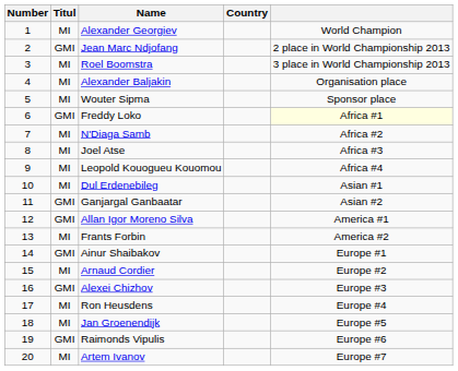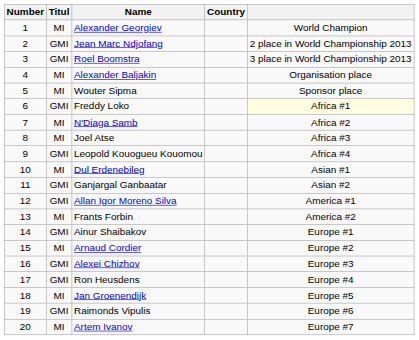Roel Boomstra | Titul: MI -> GMI
Leopold Kouogueu Kouomou | Titul: MI -> GMI
Ron Heusdens | Titul: MI -> GMI
